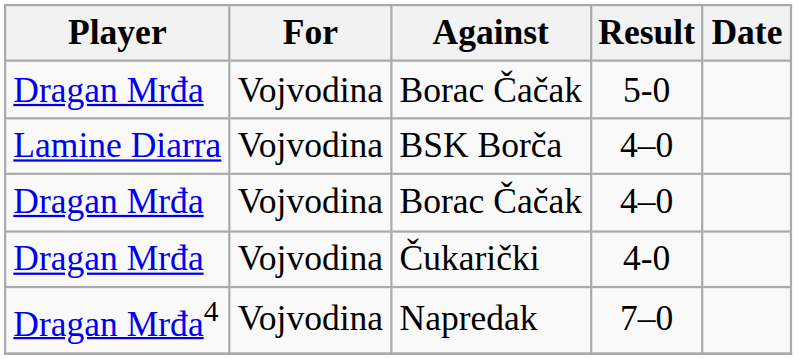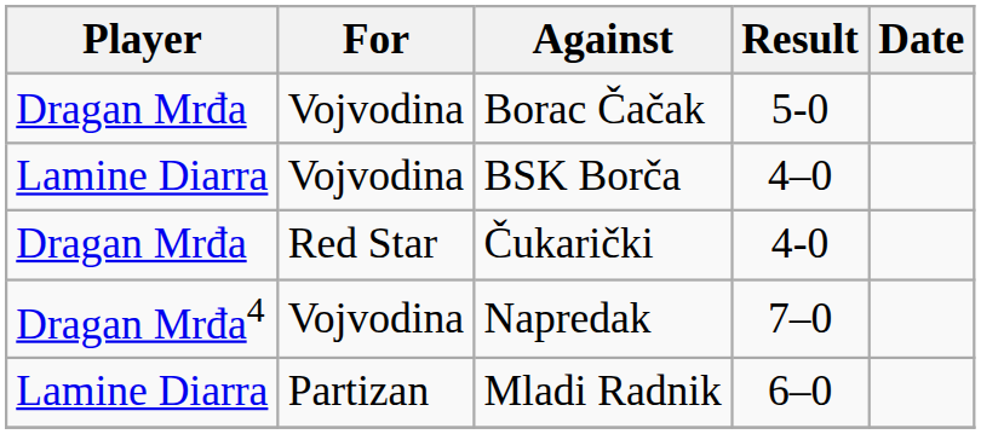- row: Dragan Mrđa | Vojvodina | Borac Čačak | 4–0
Čukarički | For: Vojvodina -> Red Star
+ row: Lamine Diarra | Partizan | Mladi Radnik | 6–0
